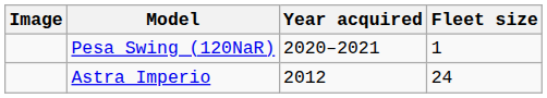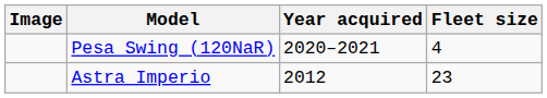Pesa Swing (120NaR) | Fleet size: 1 -> 4
Astra Imperio | Fleet size: 24 -> 23
